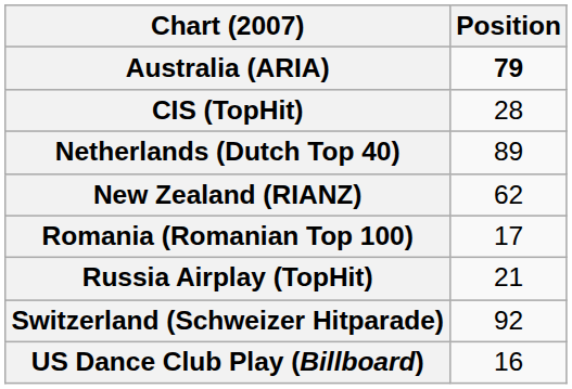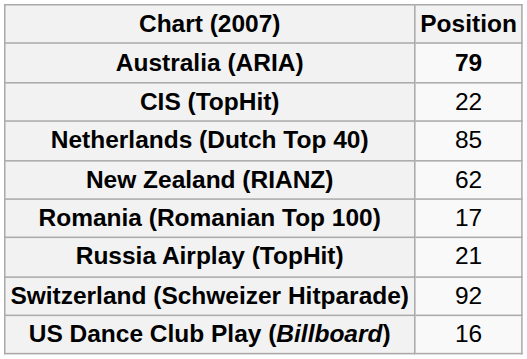CIS (TopHit) | Position: 28 -> 22
Netherlands (Dutch Top 40) | Position: 89 -> 85
